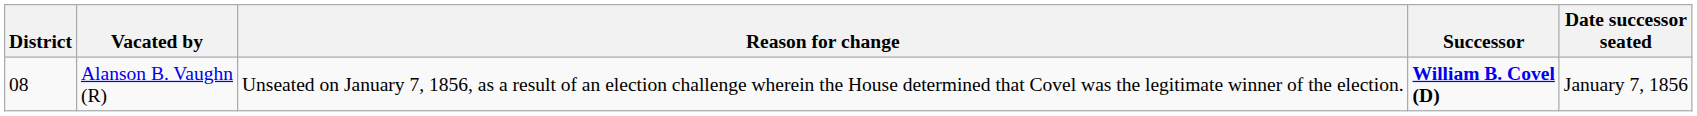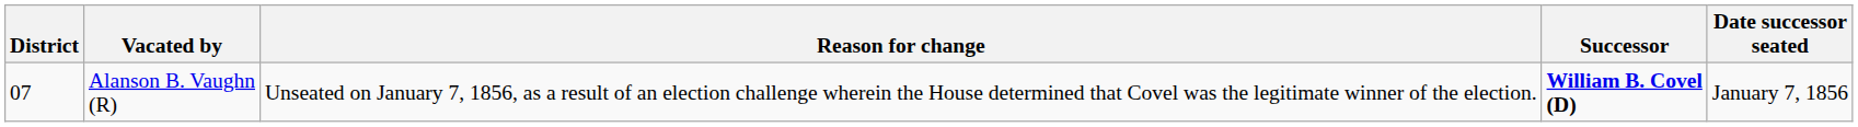Alanson B. Vaughn (R) | District: 08 -> 07
